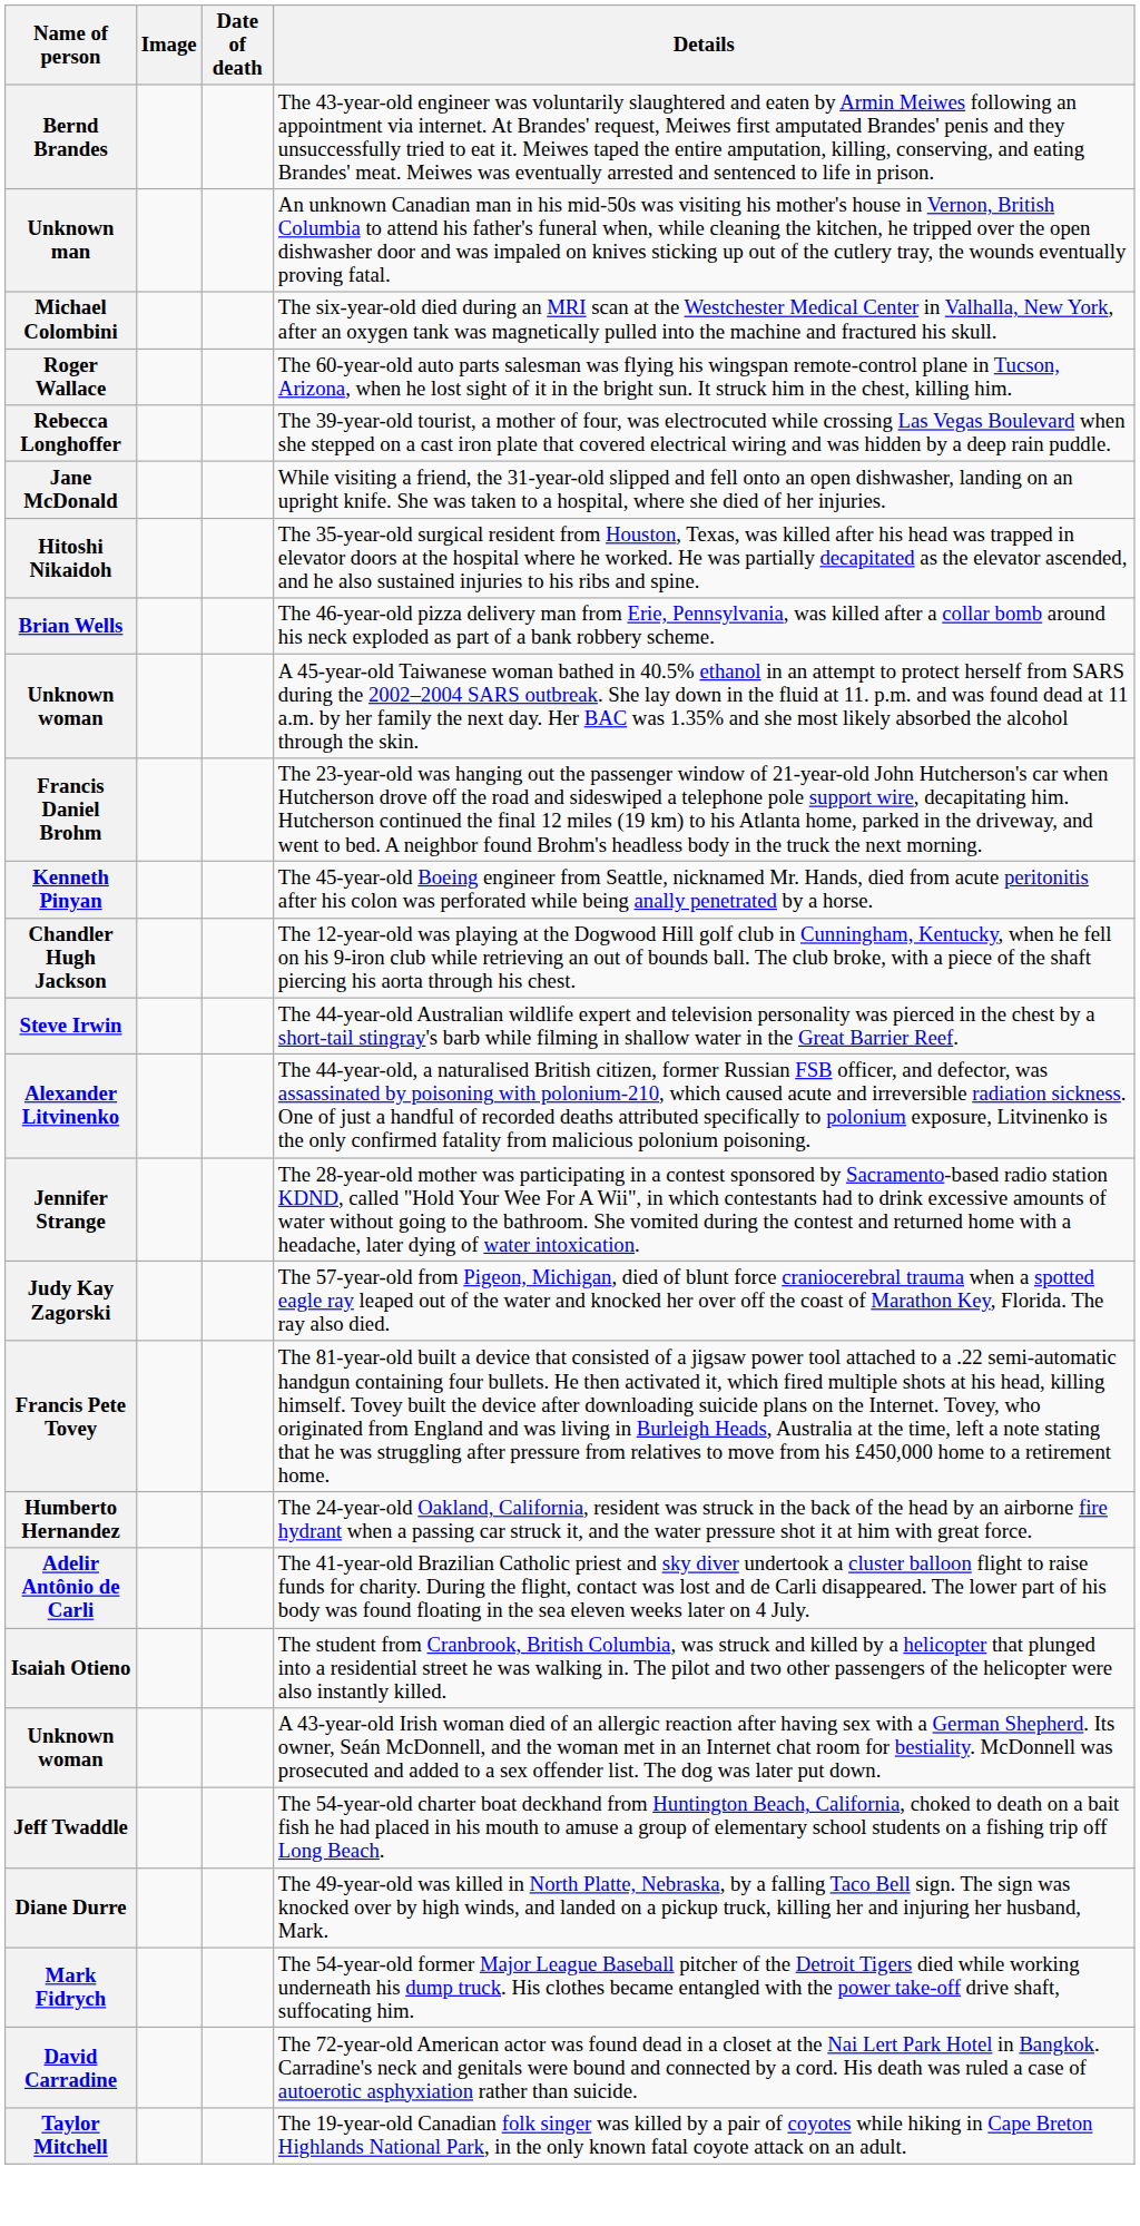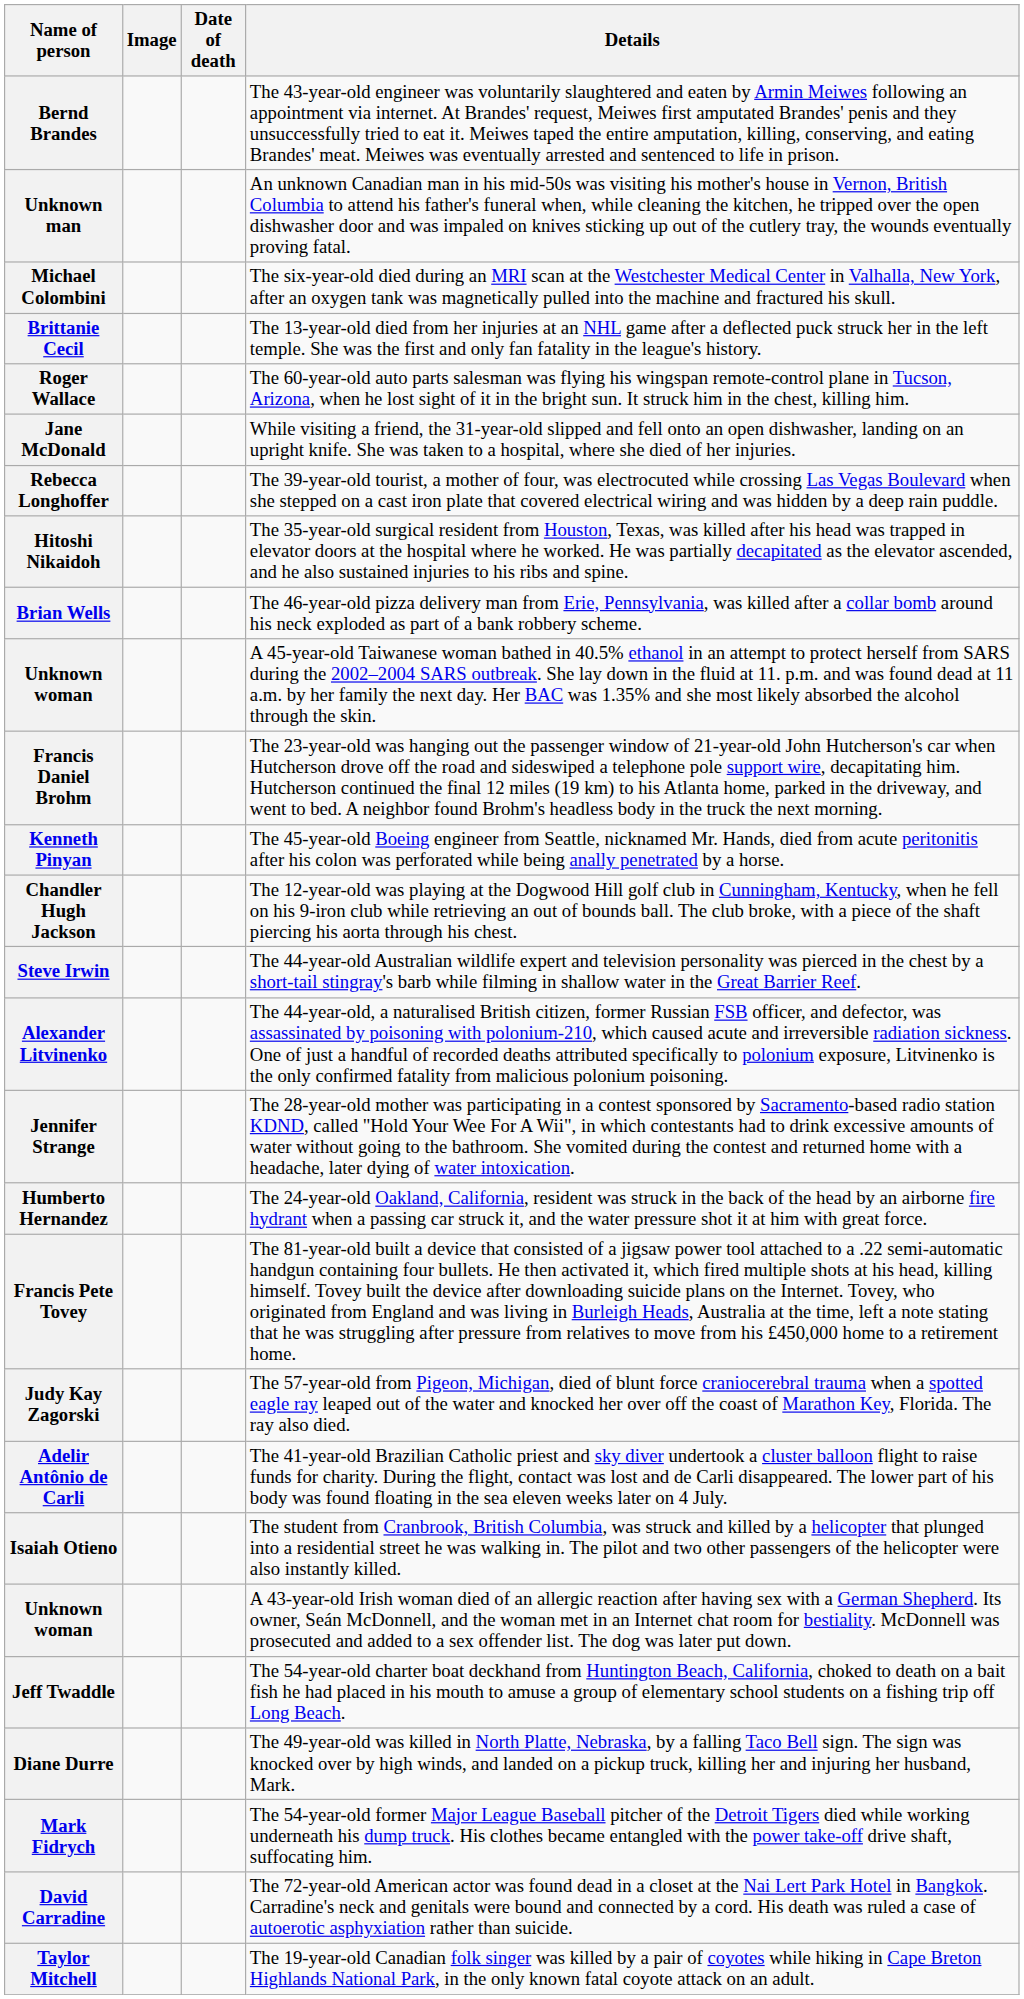+ row: Brittanie Cecil | The 13-year-old died from her injuries at an NHL game after a deflected puck struck her in the left temple. She was the first and only fan fatality in the league's history.
rows swapped: Jane McDonald <-> Rebecca Longhoffer
rows swapped: Humberto Hernandez <-> Judy Kay Zagorski
